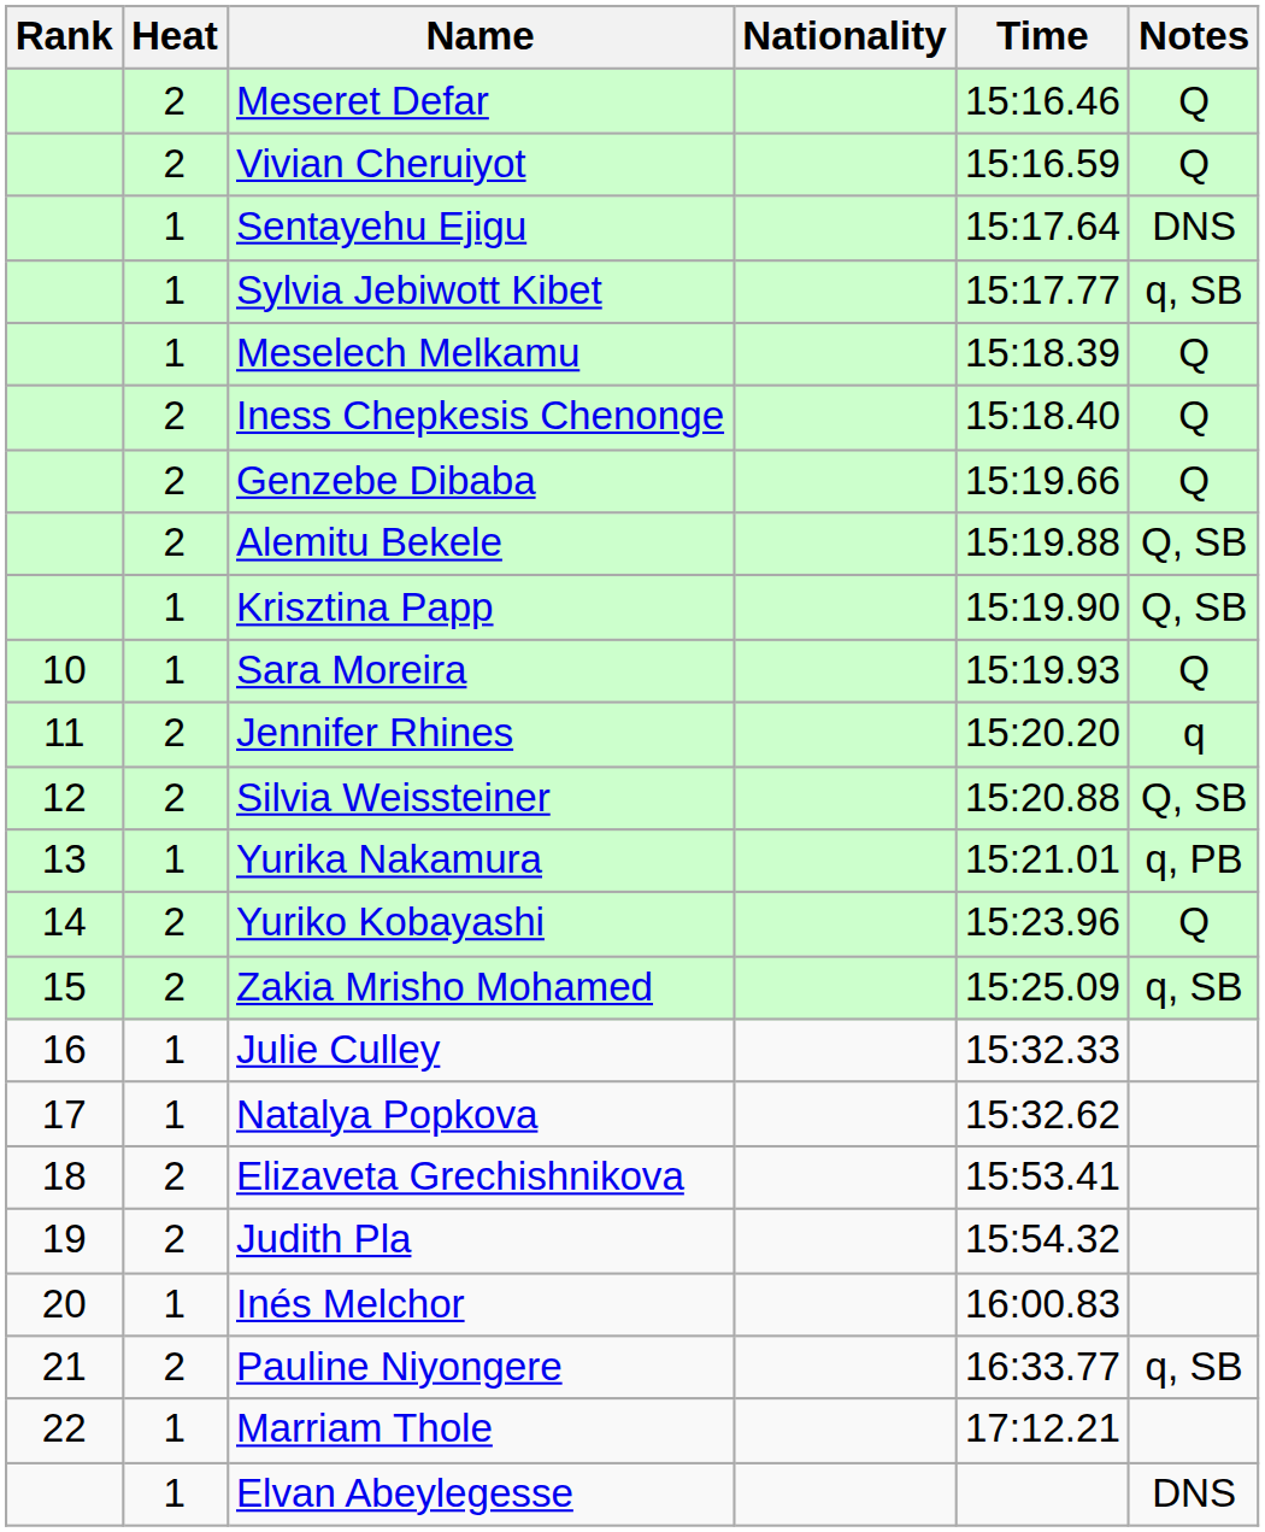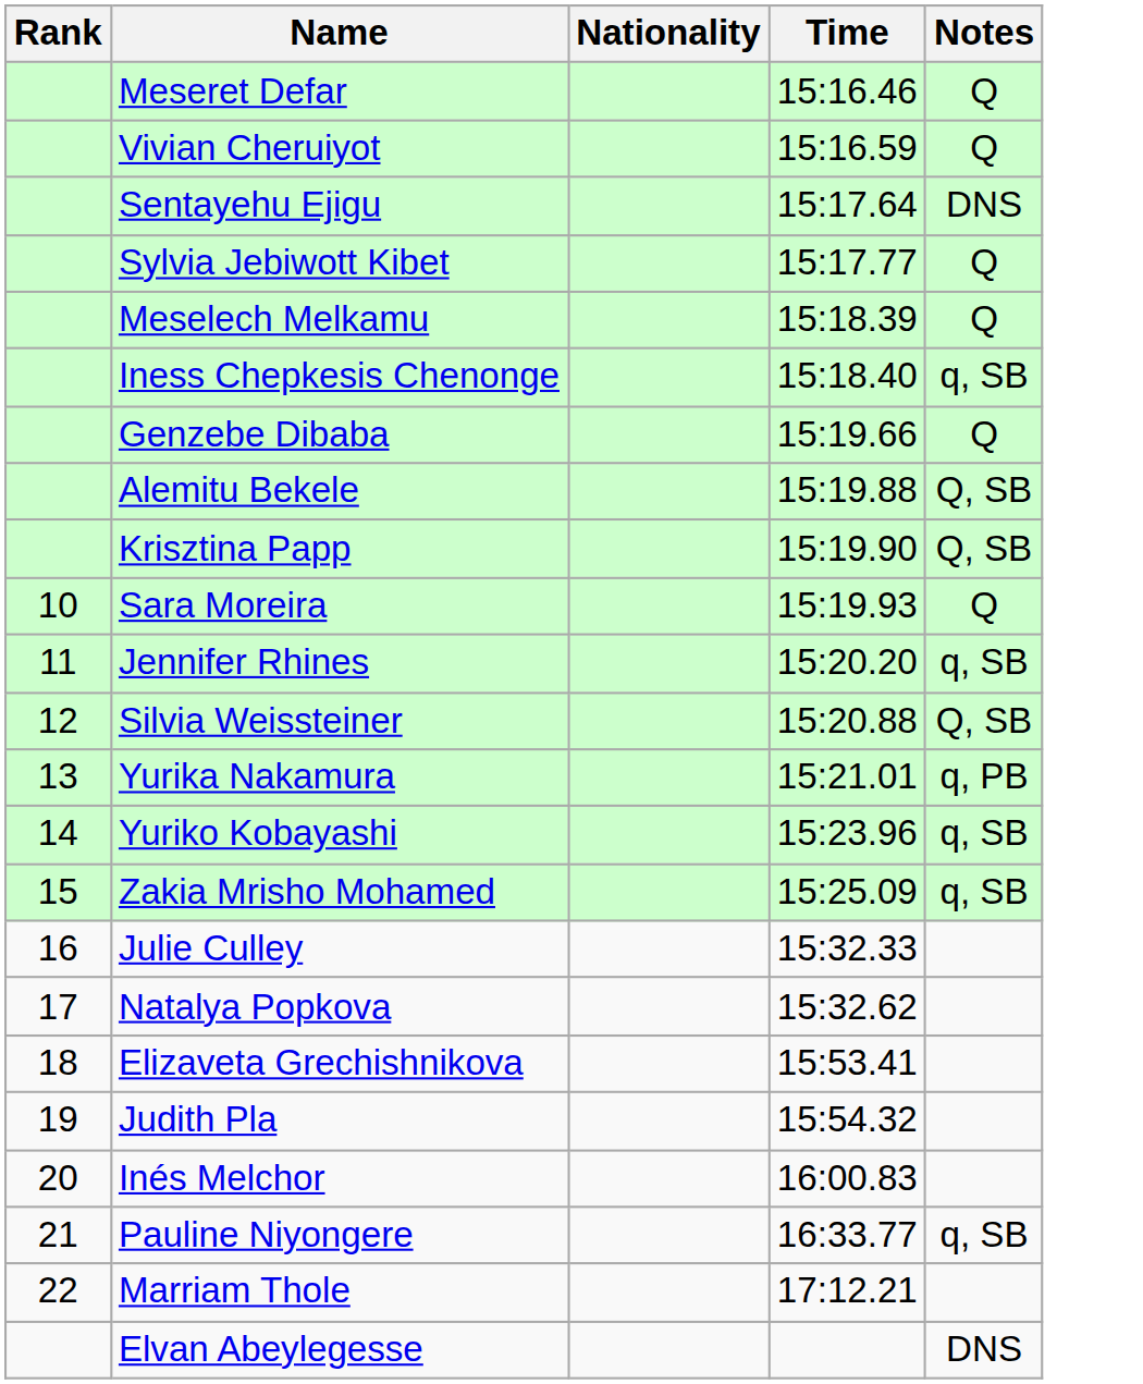- column: Heat | 2 | 2 | 1 | 1 | 1 | 2 | 2 | 2 | 1 | 1 | 2 | 2 | 1 | 2 | 2 | 1 | 1 | 2 | 2 | 1 | 2 | 1 | 1
Sylvia Jebiwott Kibet | Notes: q, SB -> Q
Iness Chepkesis Chenonge | Notes: Q -> q, SB
Jennifer Rhines | Notes: q -> q, SB
Yuriko Kobayashi | Notes: Q -> q, SB
